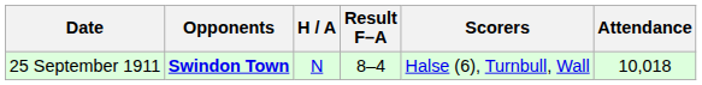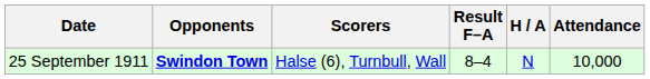columns swapped: H / A <-> Scorers
25 September 1911 | Attendance: 10,018 -> 10,000
